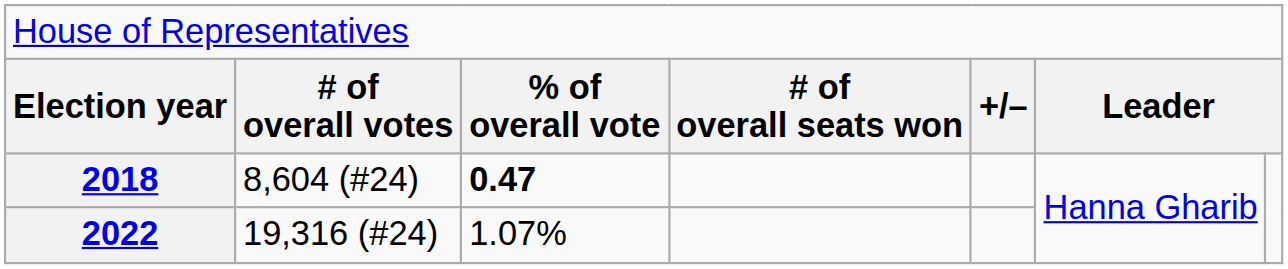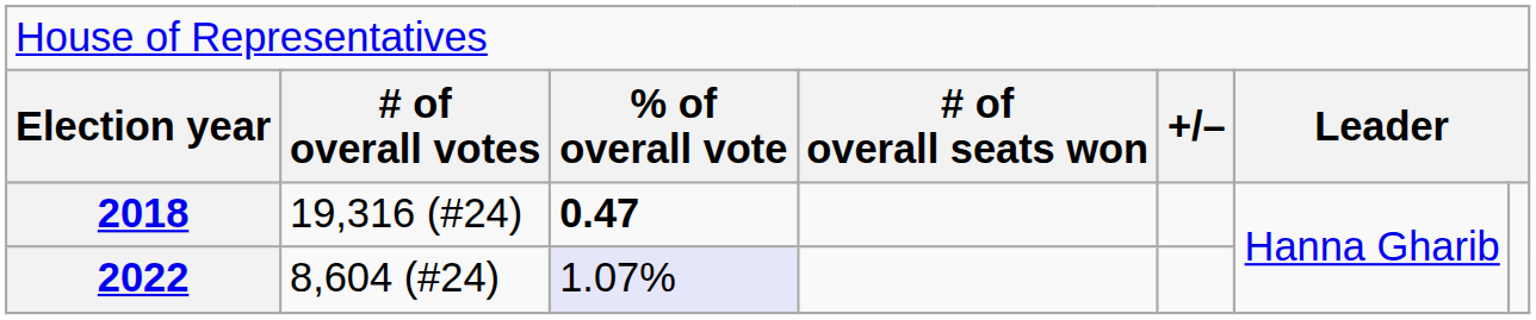2018 | column 2: 8,604 (#24) -> 19,316 (#24)
2022 | column 2: 19,316 (#24) -> 8,604 (#24)
2022 | column 3: no background -> lavender background
